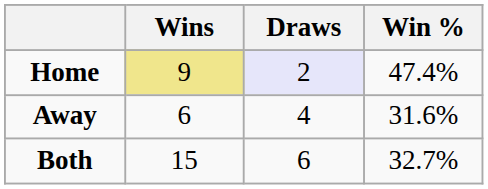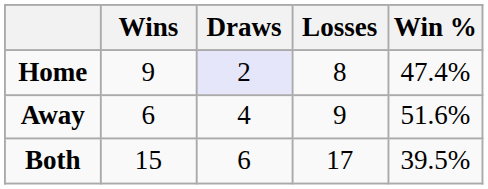+ column: Losses | 8 | 9 | 17
Home | Wins: khaki background -> no background
Away | Win %: 31.6% -> 51.6%
Both | Win %: 32.7% -> 39.5%
